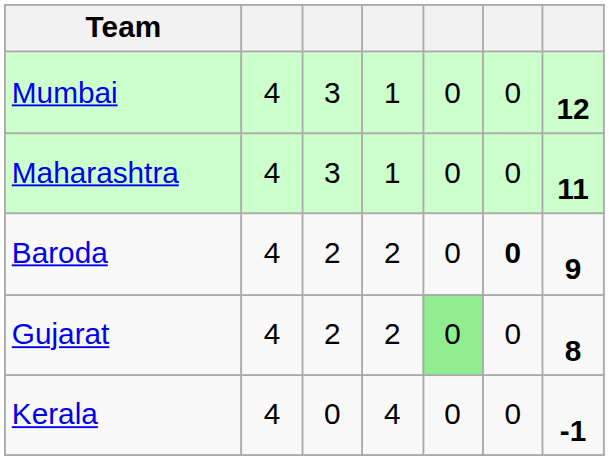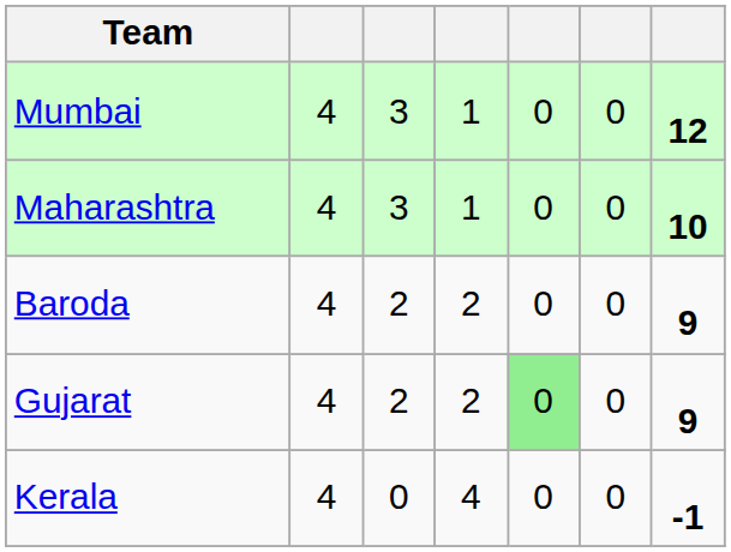Maharashtra | column 7: 11 -> 10
Baroda | column 6: bold -> normal
Gujarat | column 7: 8 -> 9
